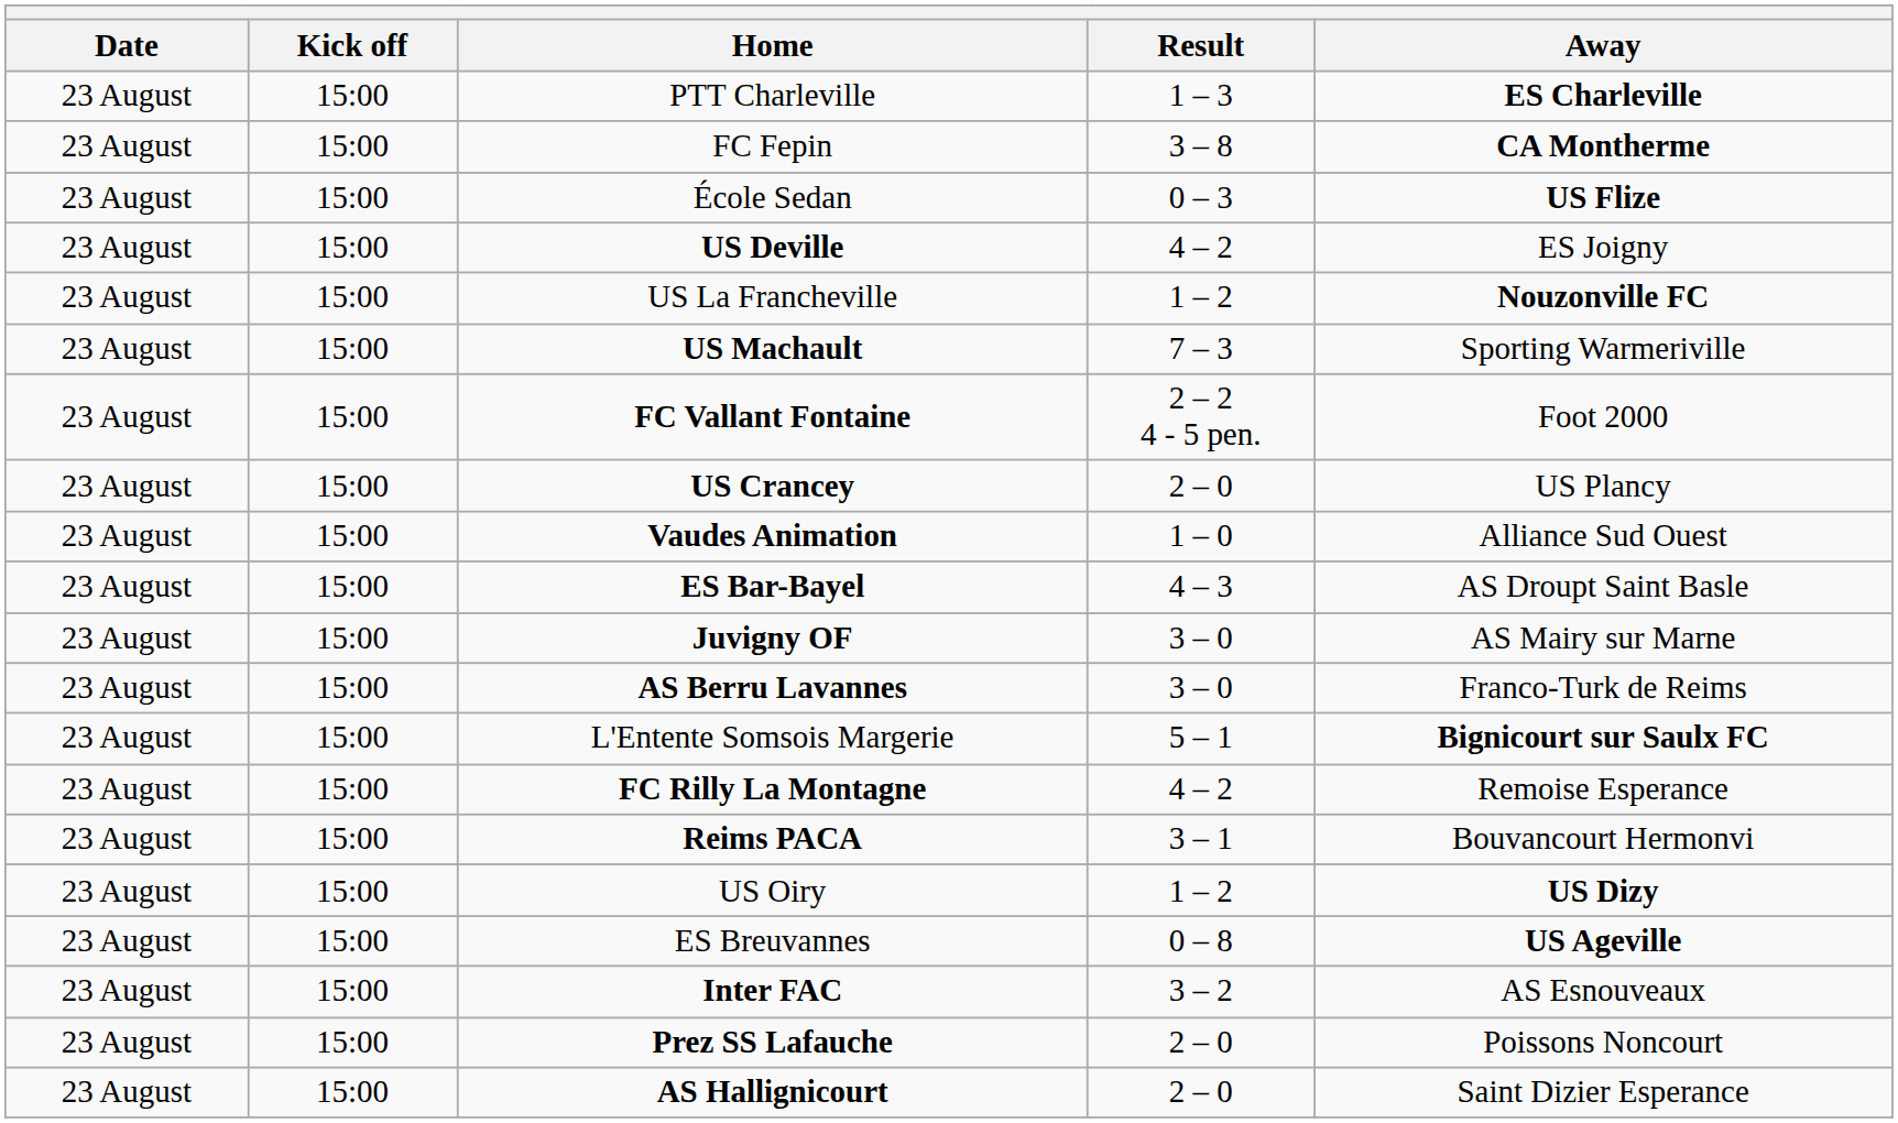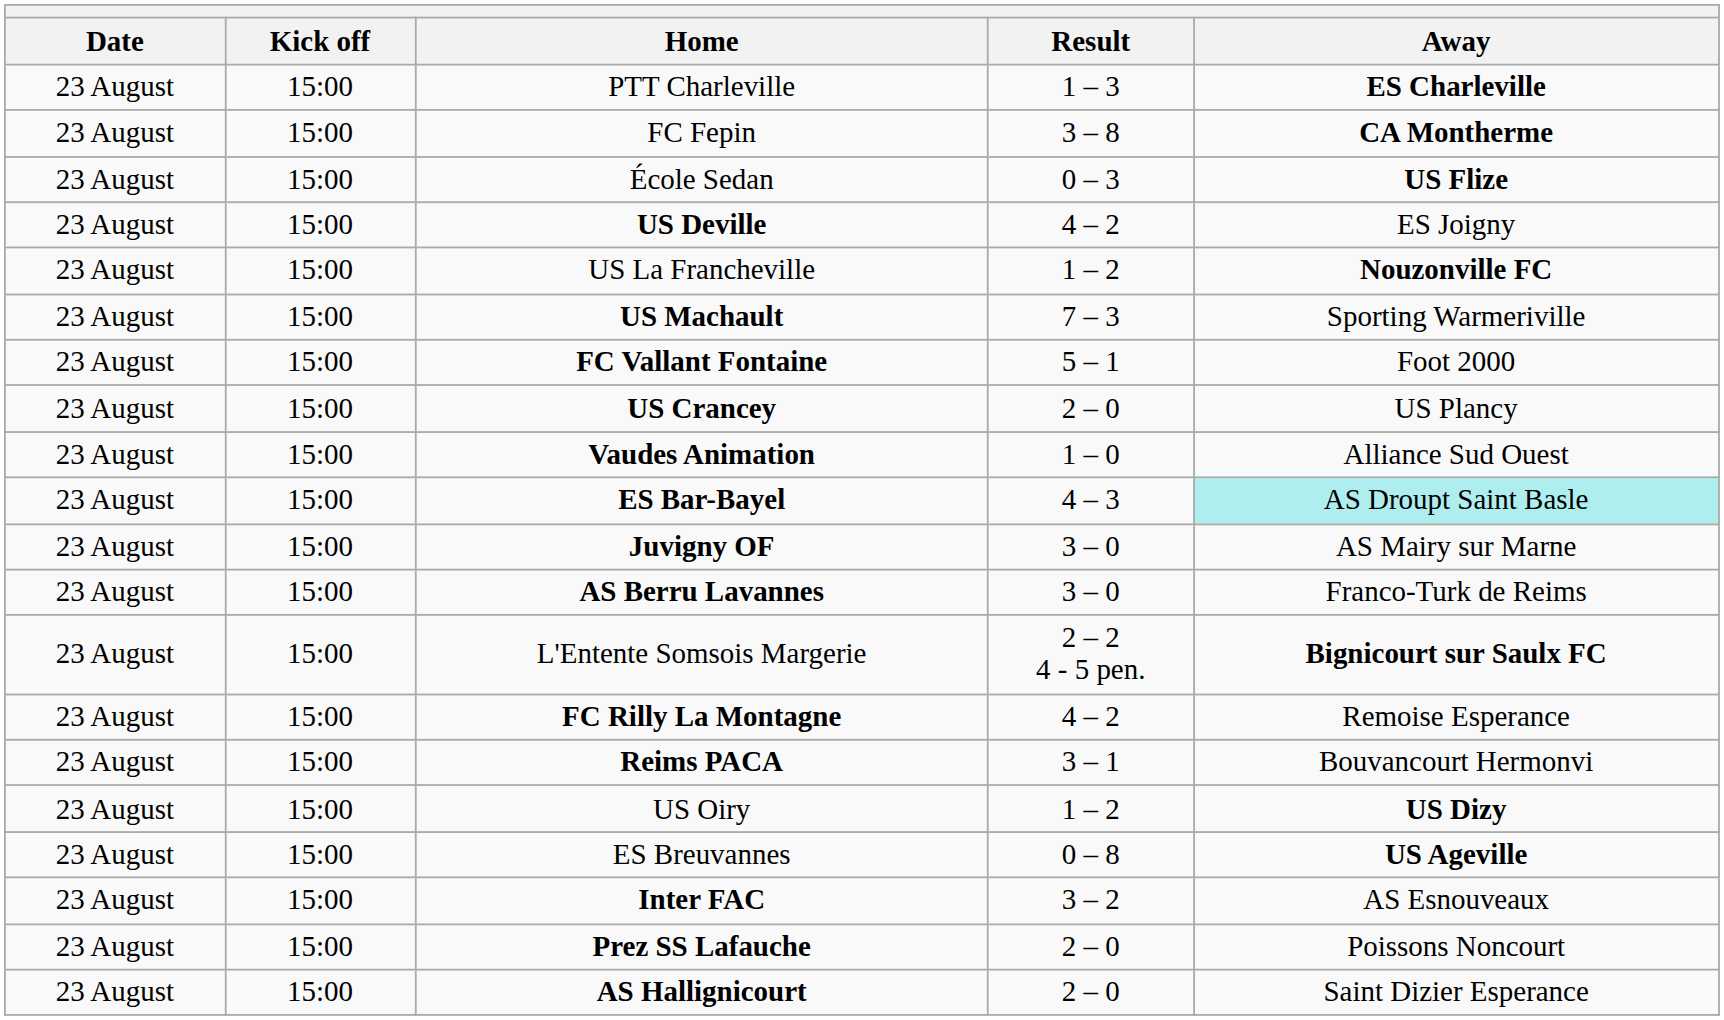FC Vallant Fontaine | Result: 2 – 2 4 - 5 pen. -> 5 – 1
ES Bar-Bayel | Away: no background -> paleturquoise background
L'Entente Somsois Margerie | Result: 5 – 1 -> 2 – 2 4 - 5 pen.
